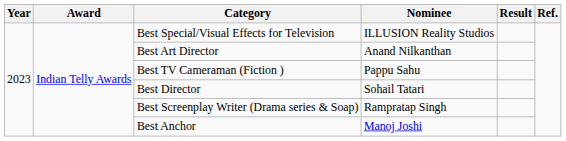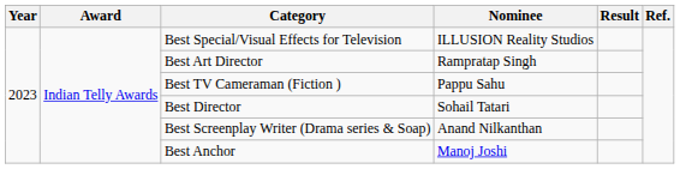Best Art Director | Nominee: Anand Nilkanthan -> Rampratap Singh
Best Screenplay Writer (Drama series & Soap) | Nominee: Rampratap Singh -> Anand Nilkanthan
